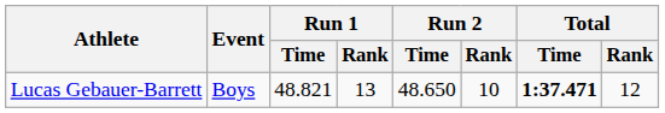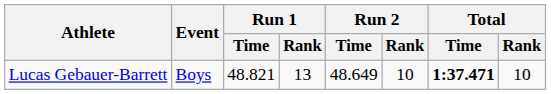Lucas Gebauer-Barrett | Run 2 / Time: 48.650 -> 48.649
Lucas Gebauer-Barrett | Total / Rank: 12 -> 10
